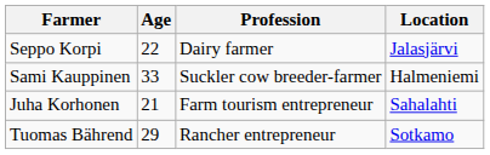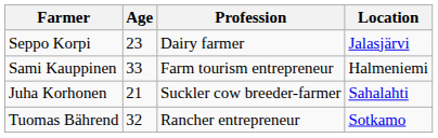Seppo Korpi | Age: 22 -> 23
Sami Kauppinen | Profession: Suckler cow breeder-farmer -> Farm tourism entrepreneur
Juha Korhonen | Profession: Farm tourism entrepreneur -> Suckler cow breeder-farmer
Tuomas Bährend | Age: 29 -> 32
